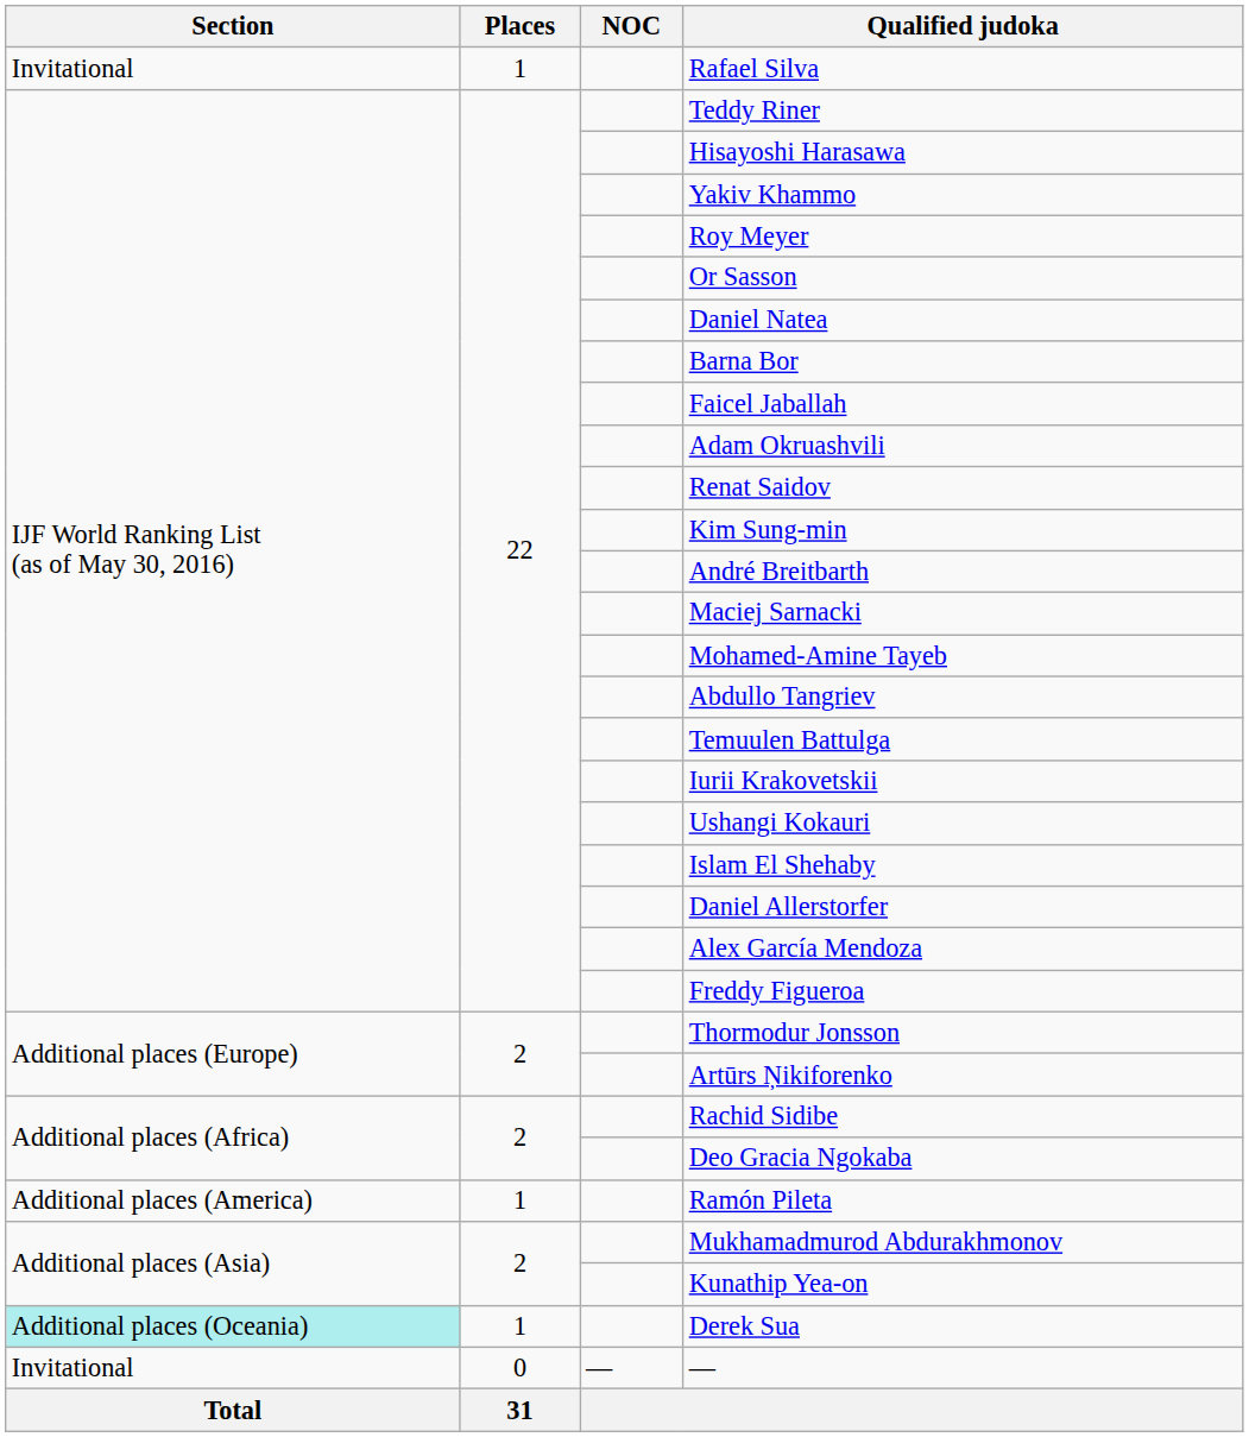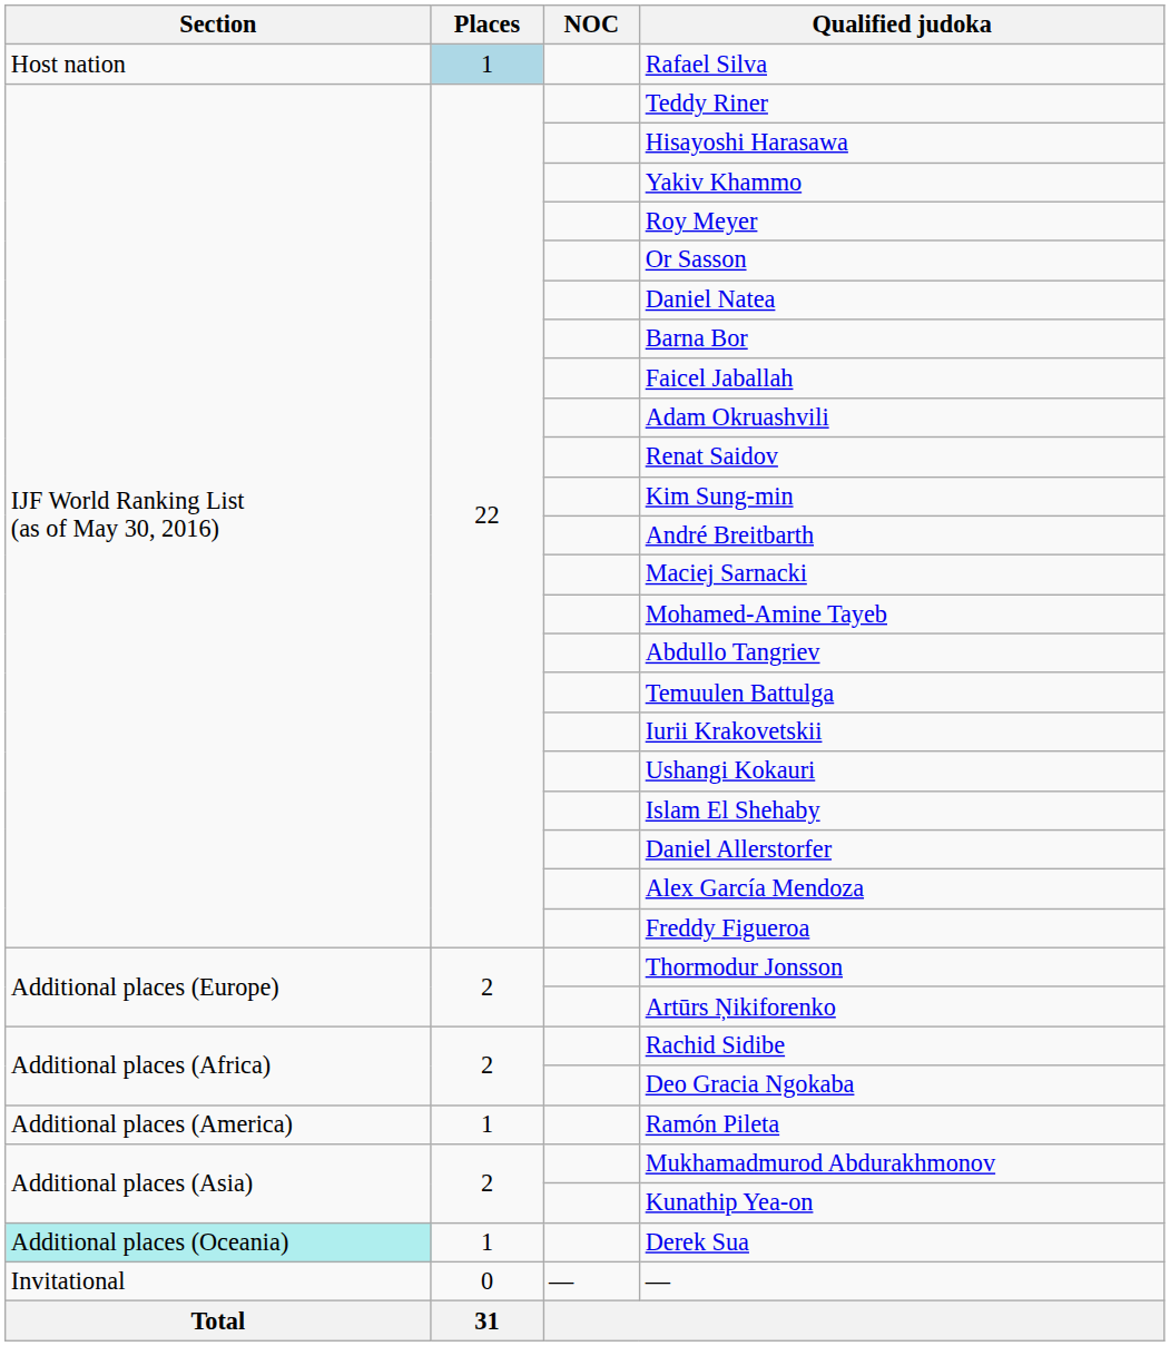Rafael Silva | Section: Invitational -> Host nation
Rafael Silva | Places: no background -> lightblue background
